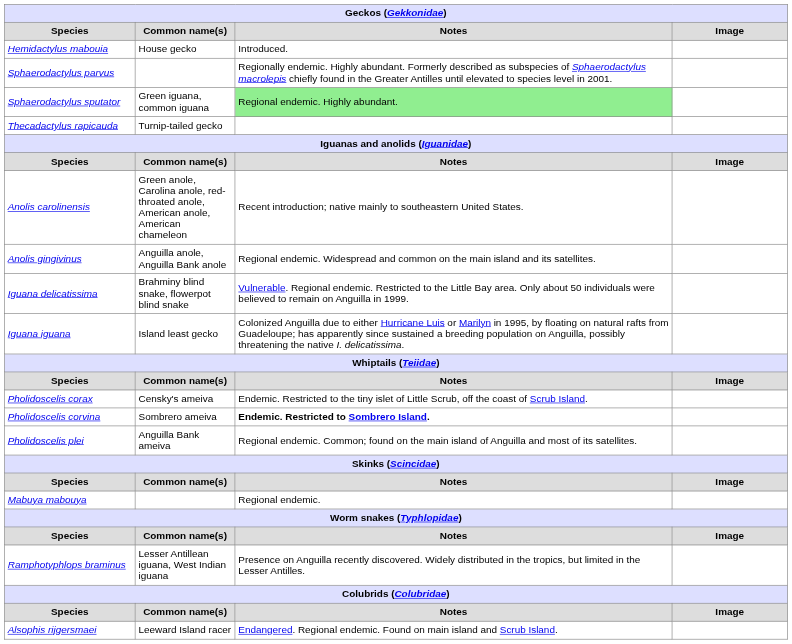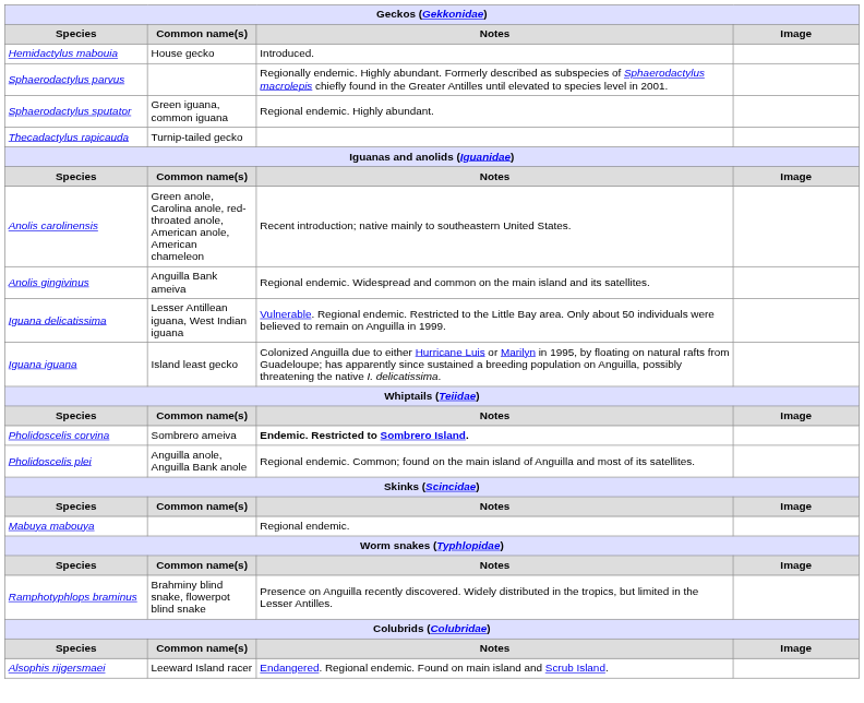Sphaerodactylus sputator | Notes: lightgreen background -> no background
Anolis gingivinus | Common name(s): Anguilla anole, Anguilla Bank anole -> Anguilla Bank ameiva
Iguana delicatissima | Common name(s): Brahminy blind snake, flowerpot blind snake -> Lesser Antillean iguana, West Indian iguana
- row: Pholidoscelis corax | Censky's ameiva | Endemic. Restricted to the tiny islet of Little Scrub, off the coast of Scrub Island.
Pholidoscelis plei | Common name(s): Anguilla Bank ameiva -> Anguilla anole, Anguilla Bank anole
Ramphotyphlops braminus | Common name(s): Lesser Antillean iguana, West Indian iguana -> Brahminy blind snake, flowerpot blind snake
